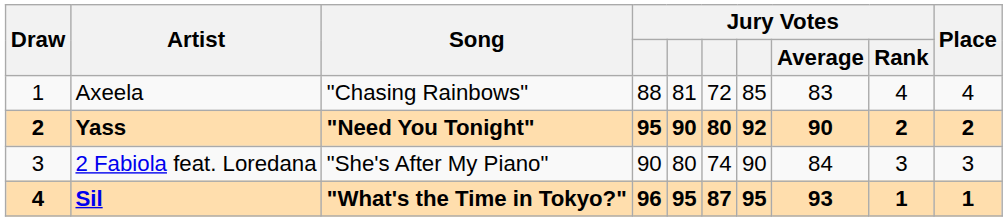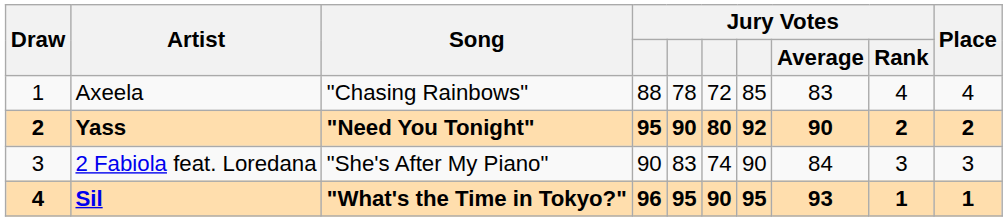Axeela | column 5: 81 -> 78
2 Fabiola feat. Loredana | column 5: 80 -> 83
Sil | column 6: 87 -> 90
